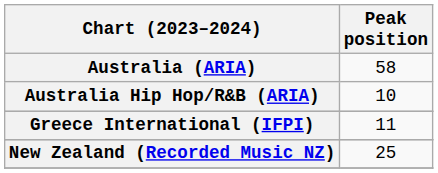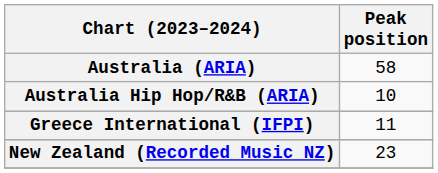New Zealand (Recorded Music NZ) | Peak position: 25 -> 23
